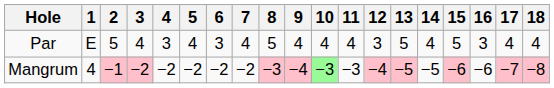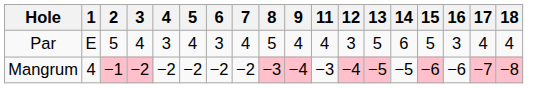- column: 10 | 4 | −3
Par | 14: 4 -> 6
